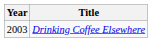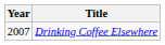Drinking Coffee Elsewhere | Year: 2003 -> 2007
